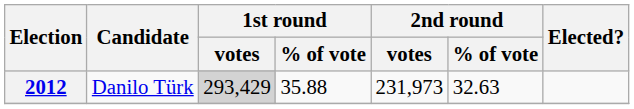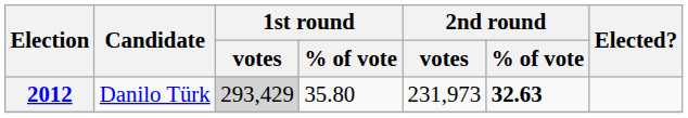2012 | 1st round / % of vote: 35.88 -> 35.80
2012 | 2nd round / % of vote: normal -> bold
